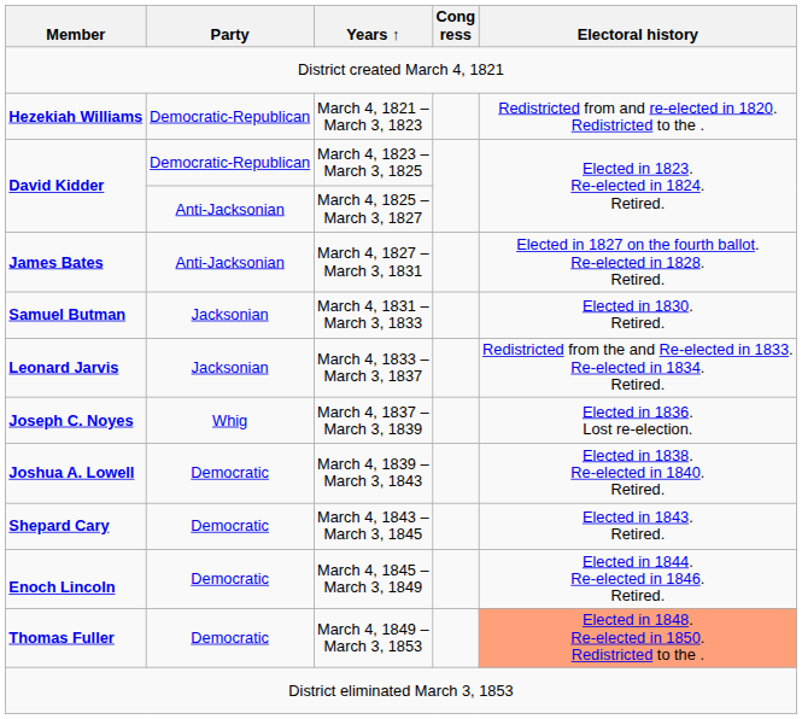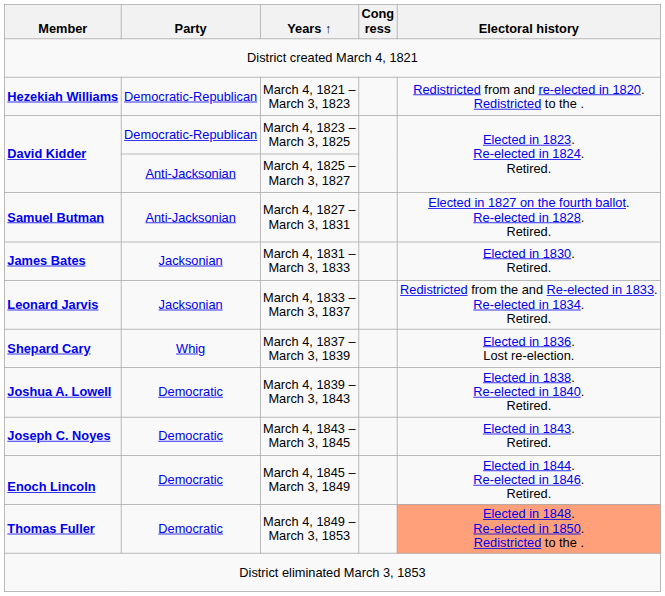March 4, 1827 – March 3, 1831 | Member: James Bates -> Samuel Butman
March 4, 1831 – March 3, 1833 | Member: Samuel Butman -> James Bates
March 4, 1837 – March 3, 1839 | Member: Joseph C. Noyes -> Shepard Cary
March 4, 1843 – March 3, 1845 | Member: Shepard Cary -> Joseph C. Noyes
